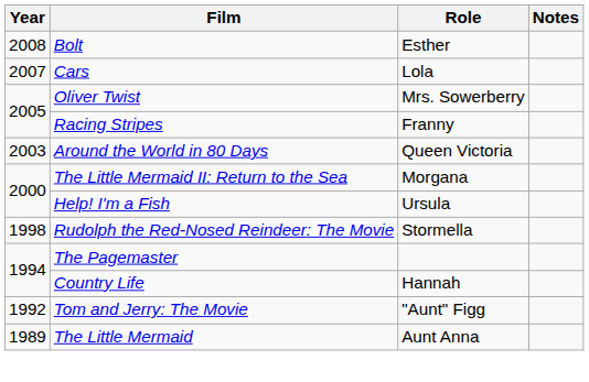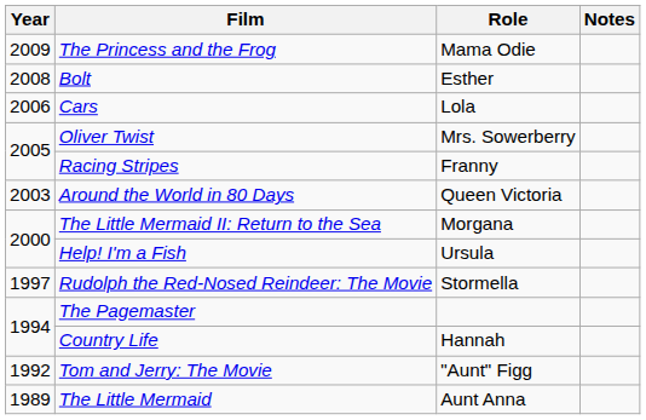+ row: 2009 | The Princess and the Frog | Mama Odie
Cars | Year: 2007 -> 2006
Rudolph the Red-Nosed Reindeer: The Movie | Year: 1998 -> 1997
